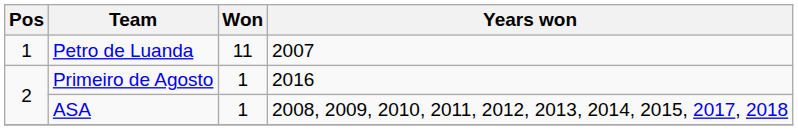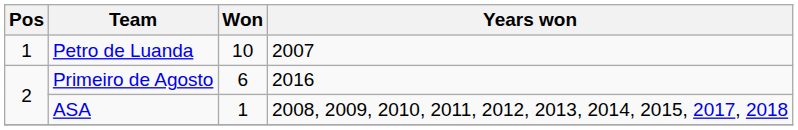Petro de Luanda | Won: 11 -> 10
Primeiro de Agosto | Won: 1 -> 6
